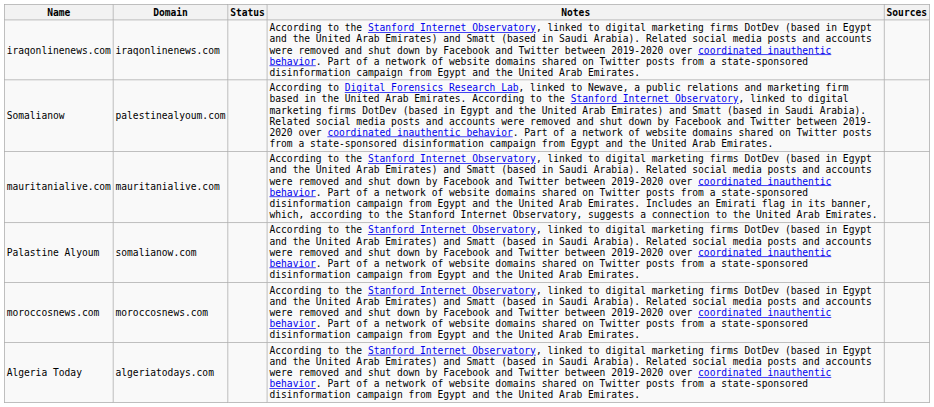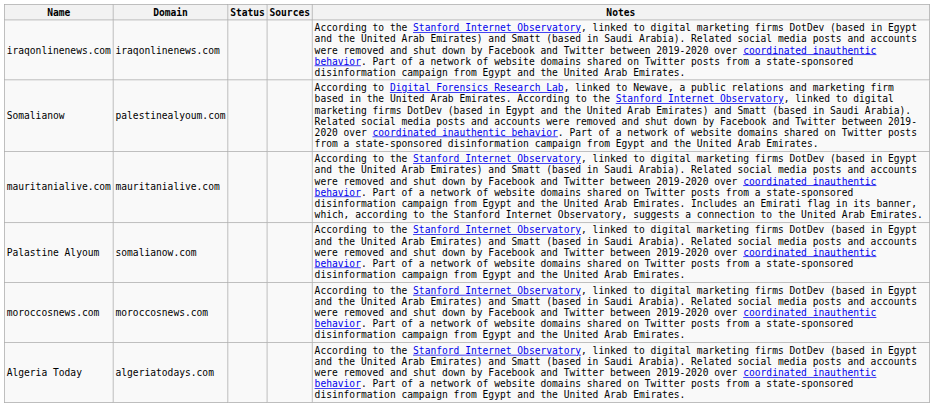columns swapped: Notes <-> Sources
